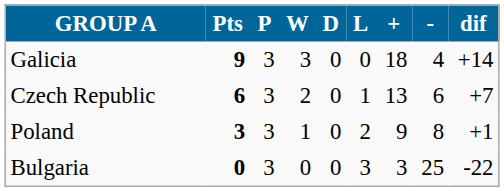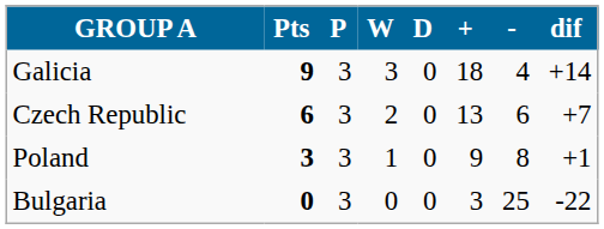- column: L | 0 | 1 | 2 | 3
